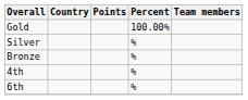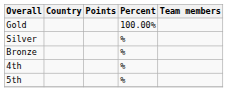+ row: 5th | %
- row: 6th | %
